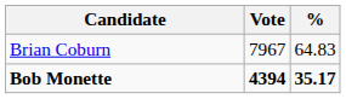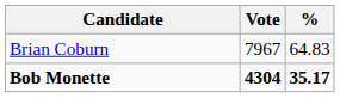Bob Monette | Vote: 4394 -> 4304
